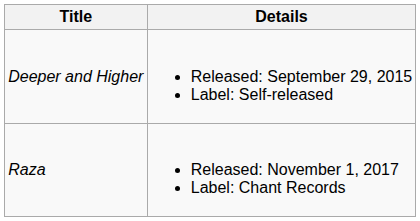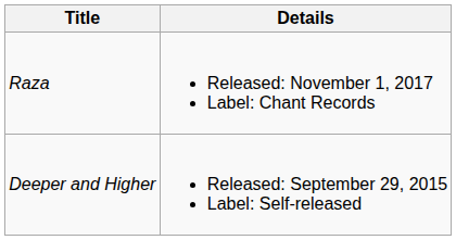rows swapped: Deeper and Higher <-> Raza
